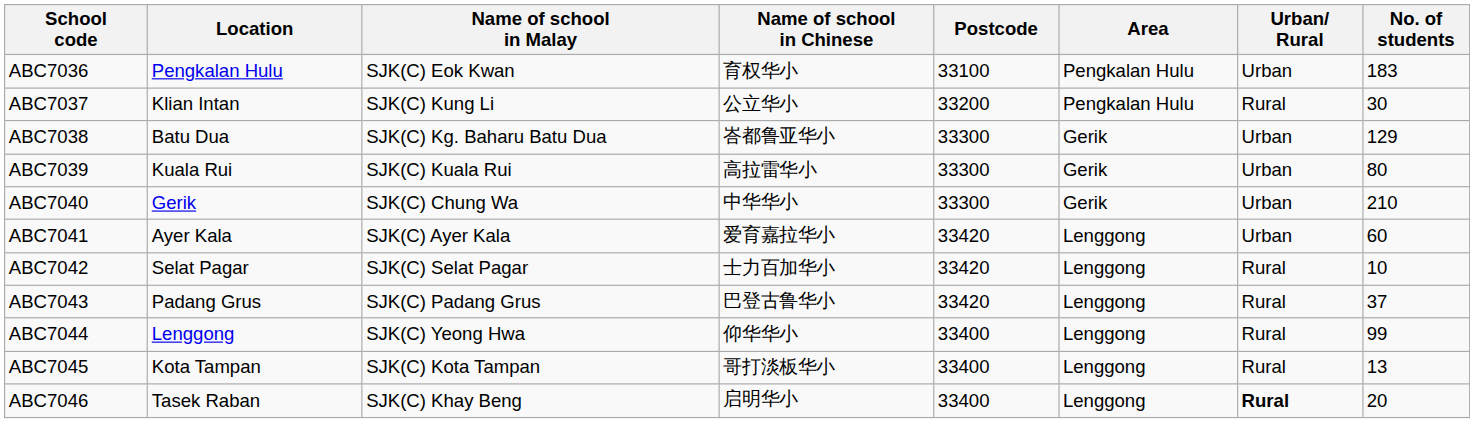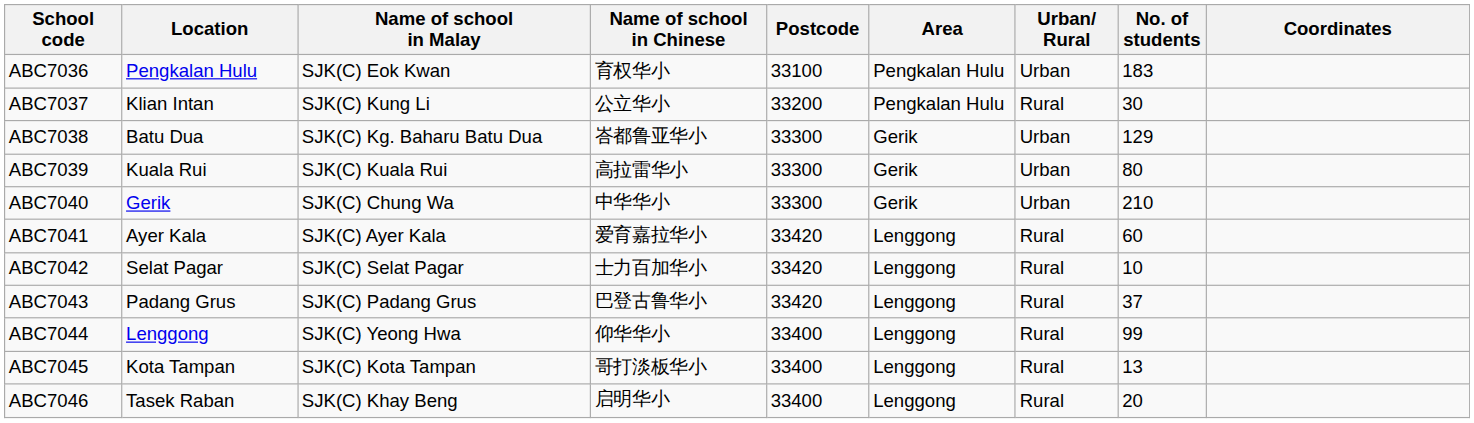+ column: Coordinates
ABC7041 | Urban/ Rural: Urban -> Rural
ABC7046 | Urban/ Rural: bold -> normal
